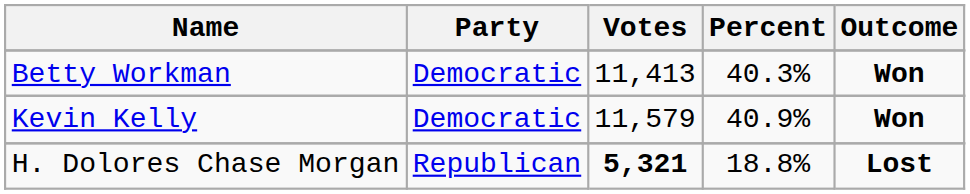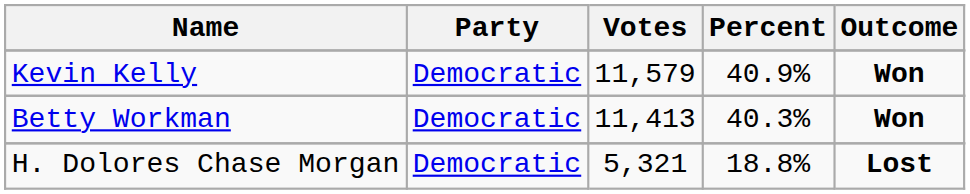rows swapped: Kevin Kelly <-> Betty Workman
H. Dolores Chase Morgan | Party: Republican -> Democratic
H. Dolores Chase Morgan | Votes: bold -> normal
